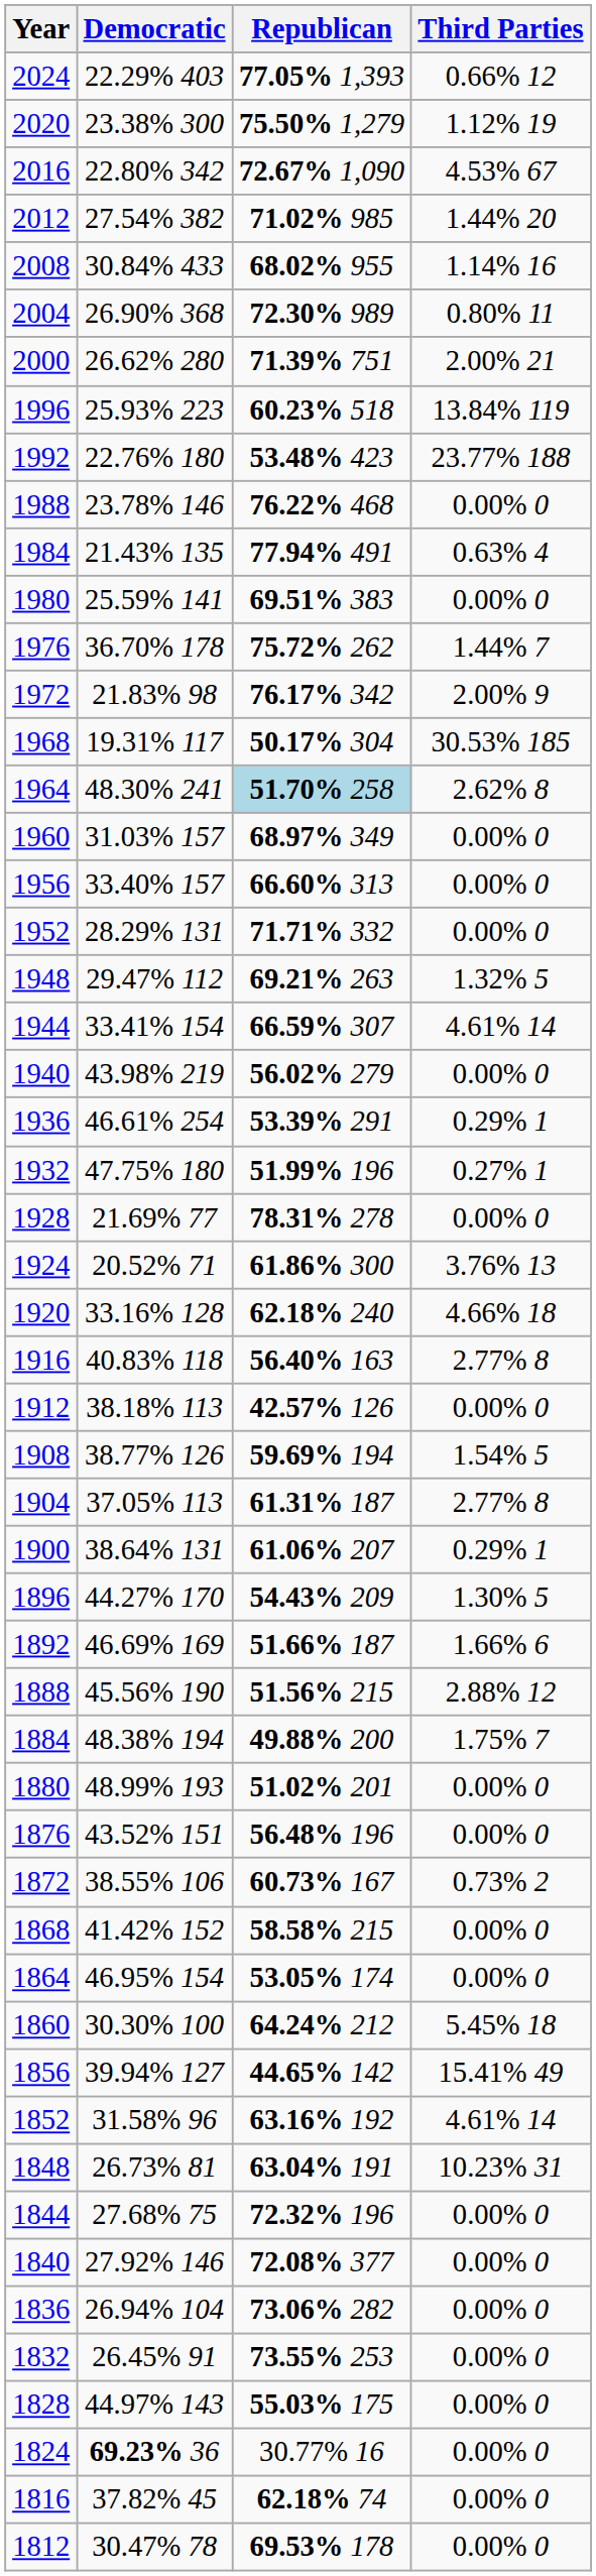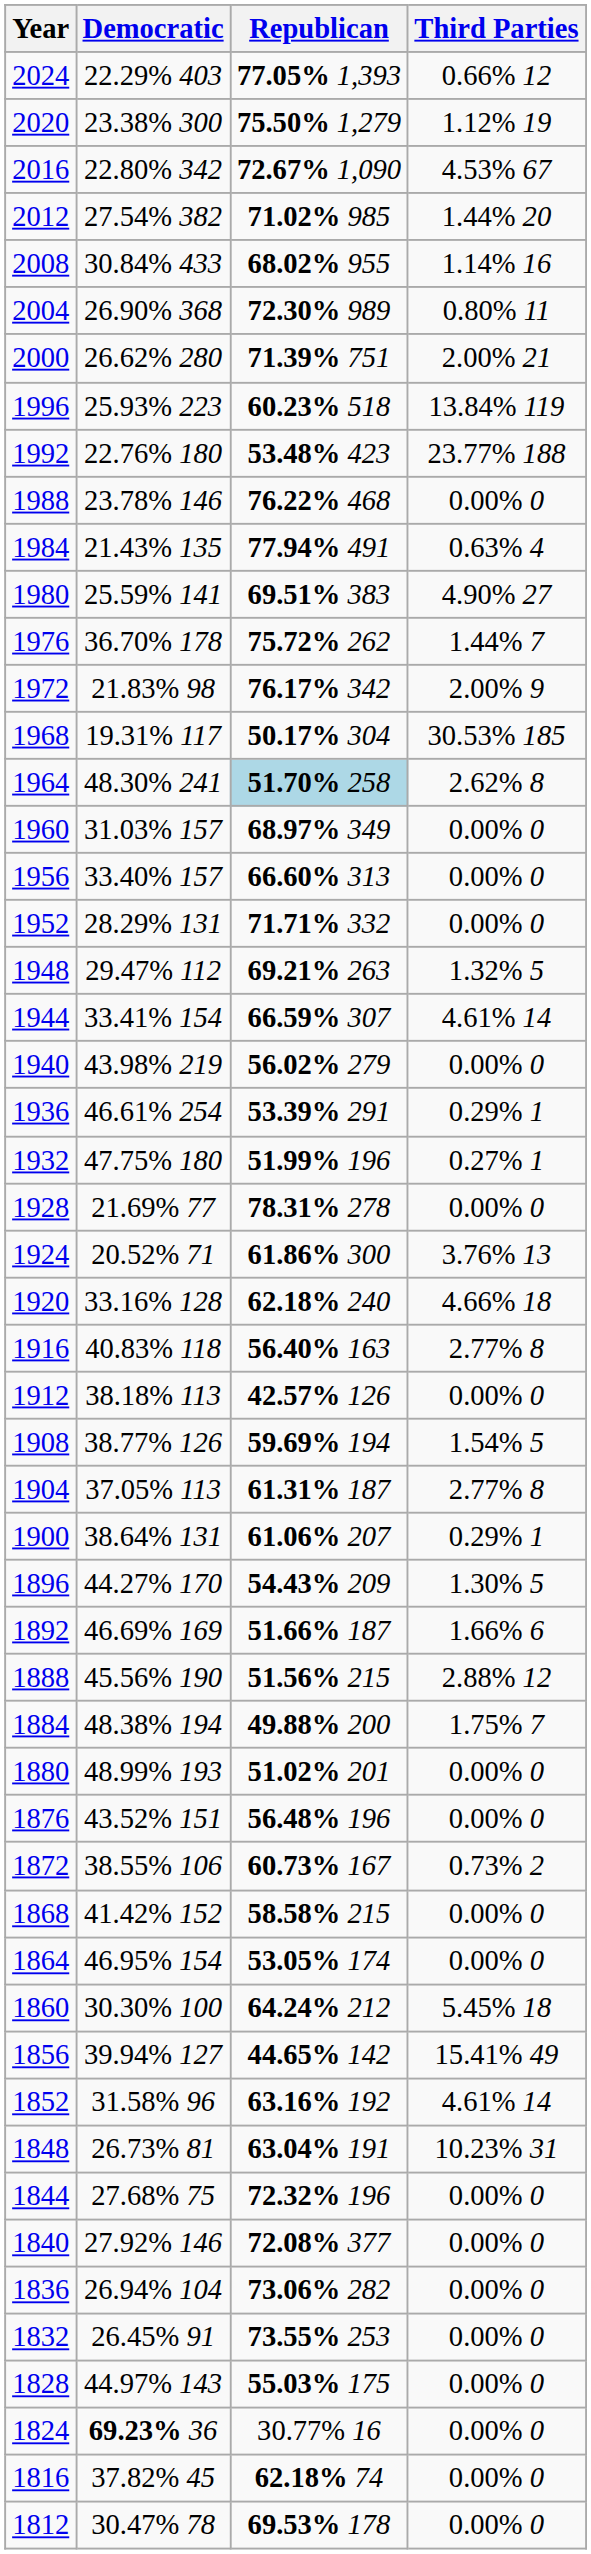1980 | Third Parties: 0.00% 0 -> 4.90% 27
